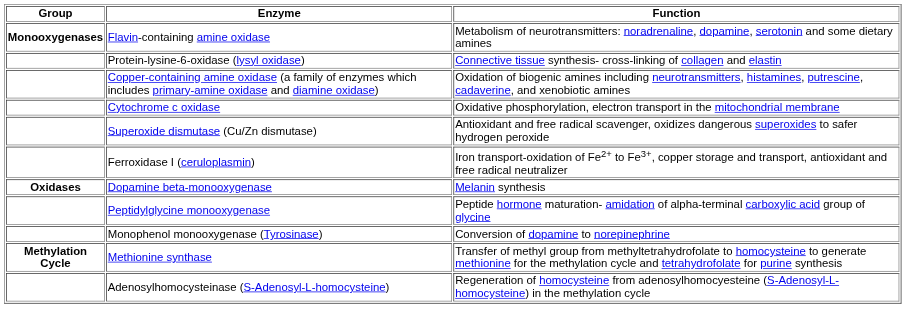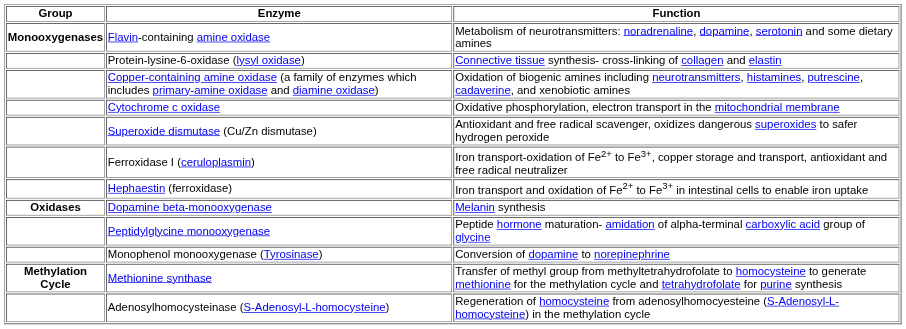+ row: Hephaestin (ferroxidase) | Iron transport and oxidation of Fe2+ to Fe3+ in intestinal cells to enable iron uptake
